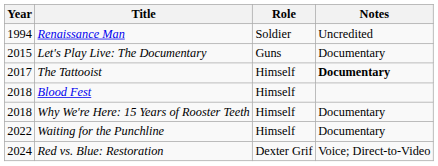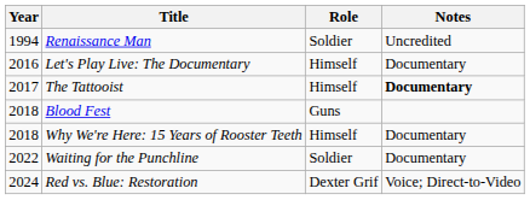Let's Play Live: The Documentary | Year: 2015 -> 2016
Let's Play Live: The Documentary | Role: Guns -> Himself
Blood Fest | Role: Himself -> Guns
Waiting for the Punchline | Role: Himself -> Soldier
